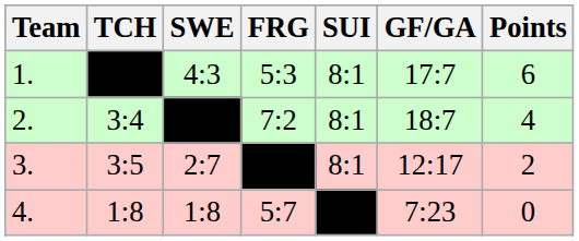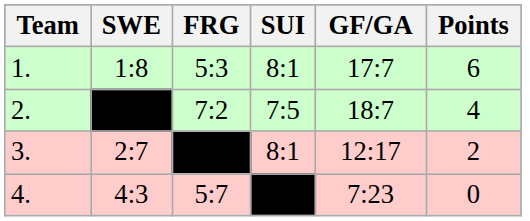- column: TCH | 3:4 | 3:5 | 1:8
1. | SWE: 4:3 -> 1:8
2. | SUI: 8:1 -> 7:5
4. | SWE: 1:8 -> 4:3
